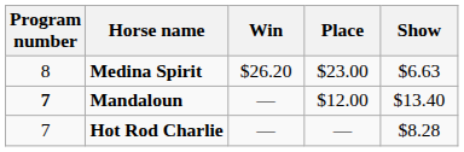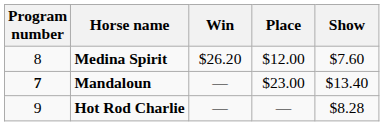Medina Spirit | Place: $23.00 -> $12.00
Medina Spirit | Show: $6.63 -> $7.60
Mandaloun | Place: $12.00 -> $23.00
Hot Rod Charlie | Program number: 7 -> 9
